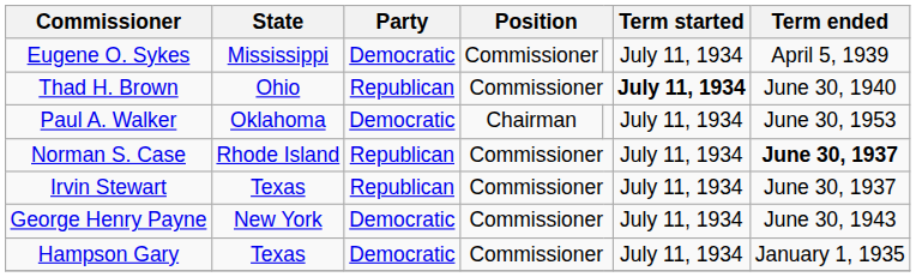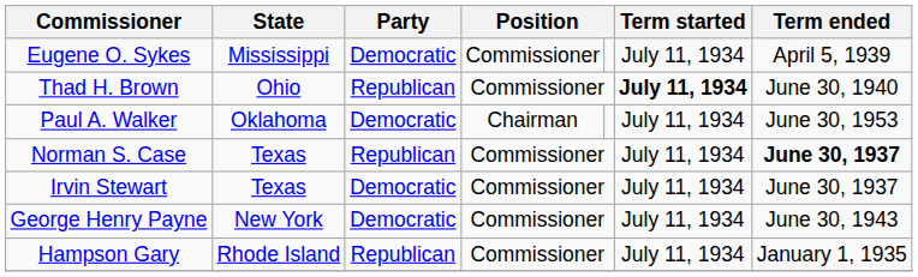Norman S. Case | State: Rhode Island -> Texas
Irvin Stewart | Party: Republican -> Democratic
Hampson Gary | State: Texas -> Rhode Island
Hampson Gary | Party: Democratic -> Republican
